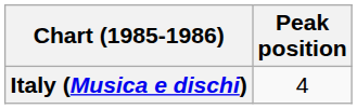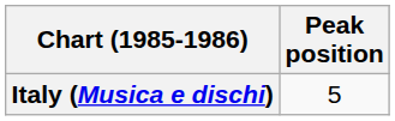Italy (Musica e dischi) | Peak position: 4 -> 5
